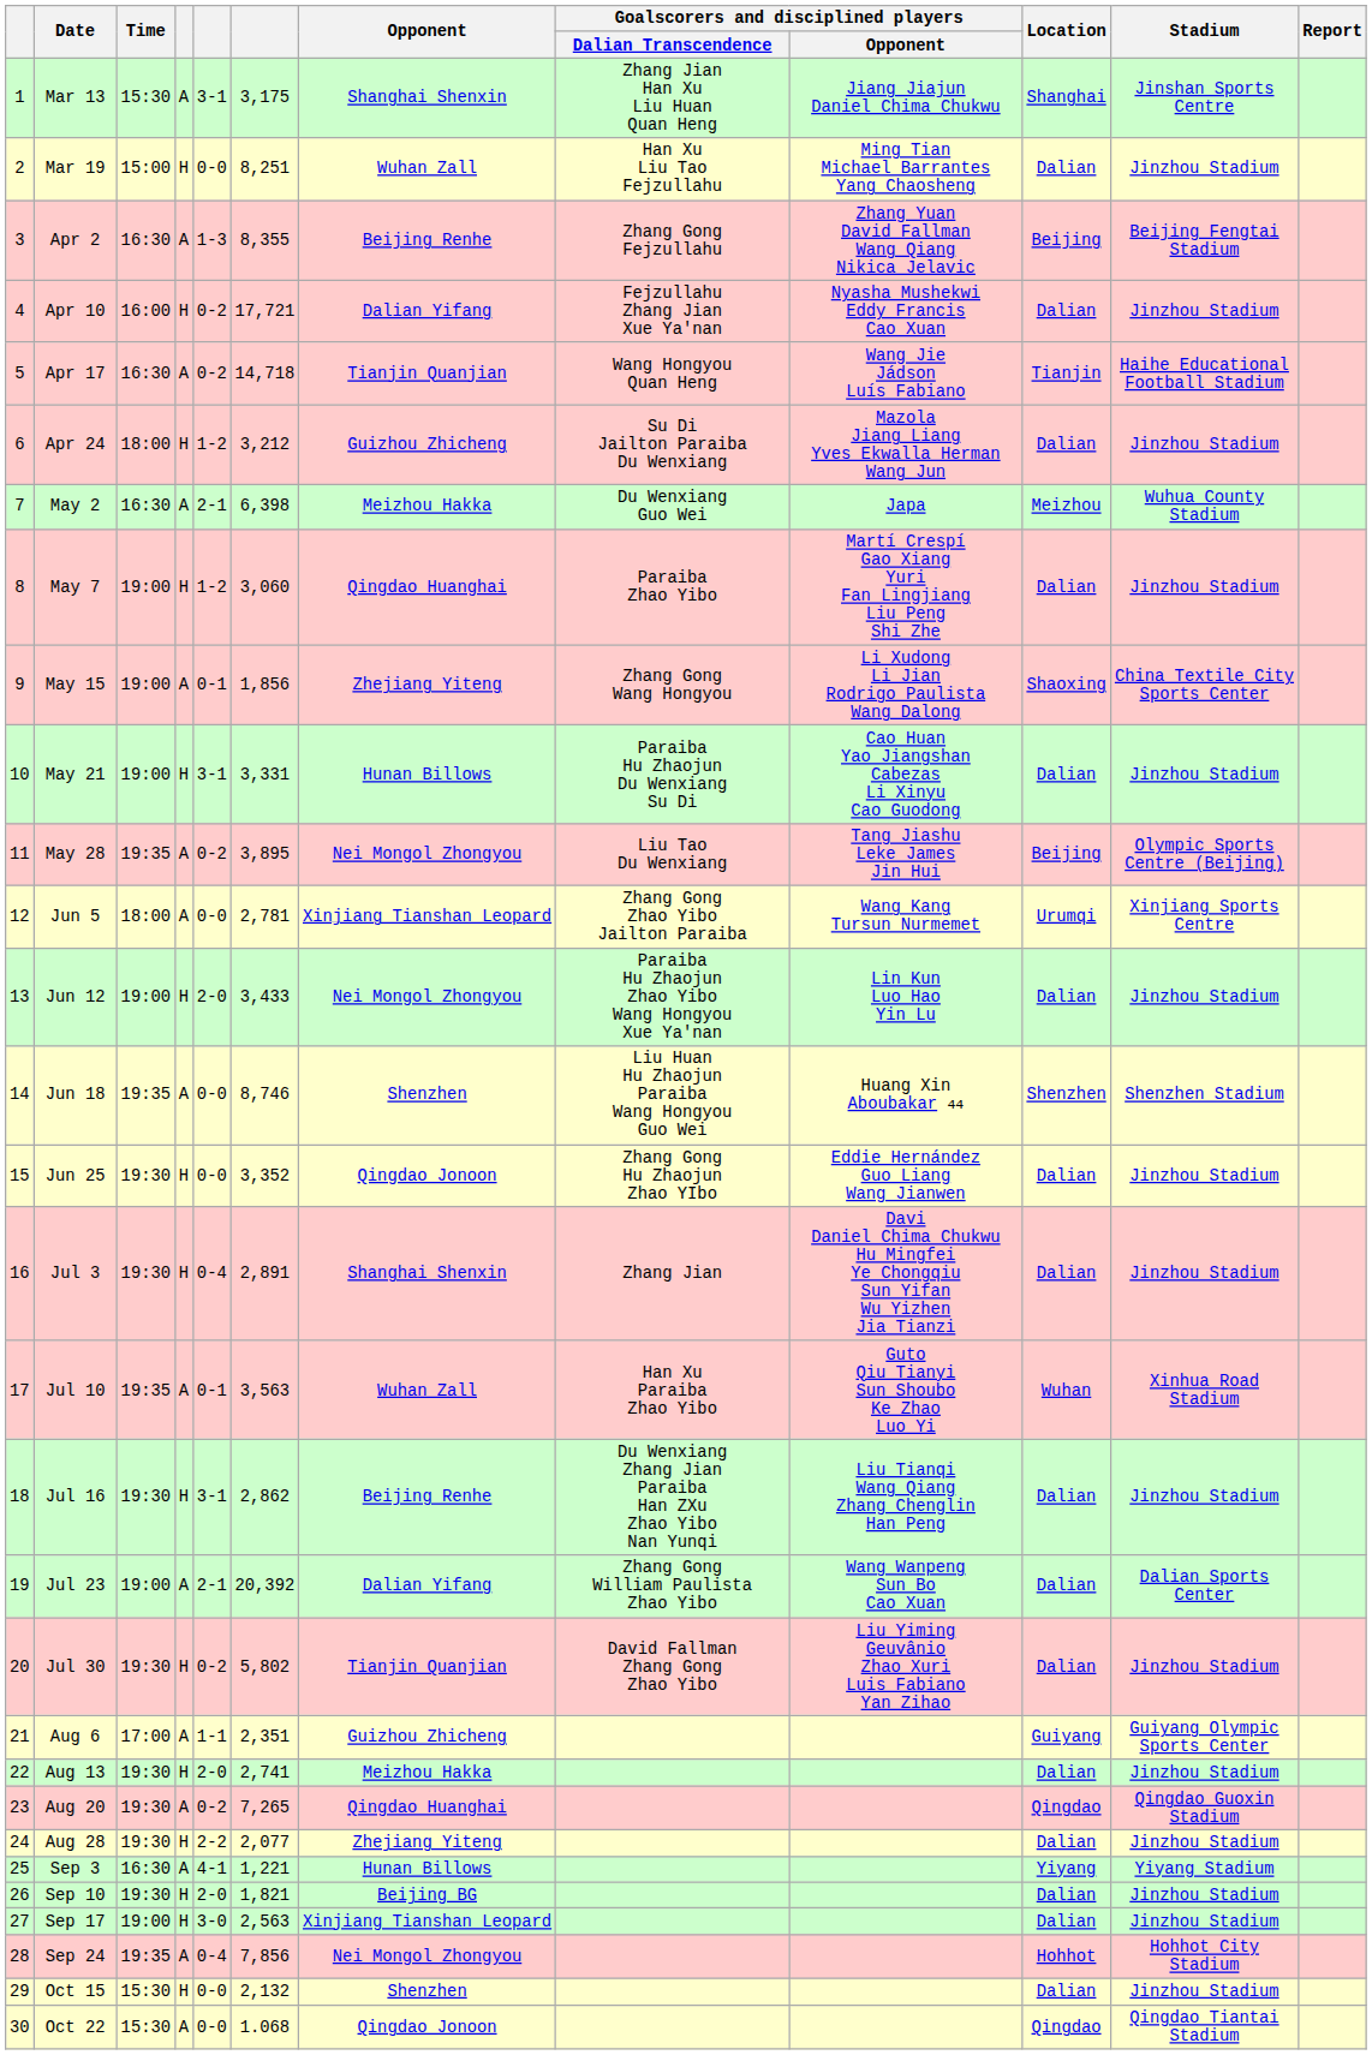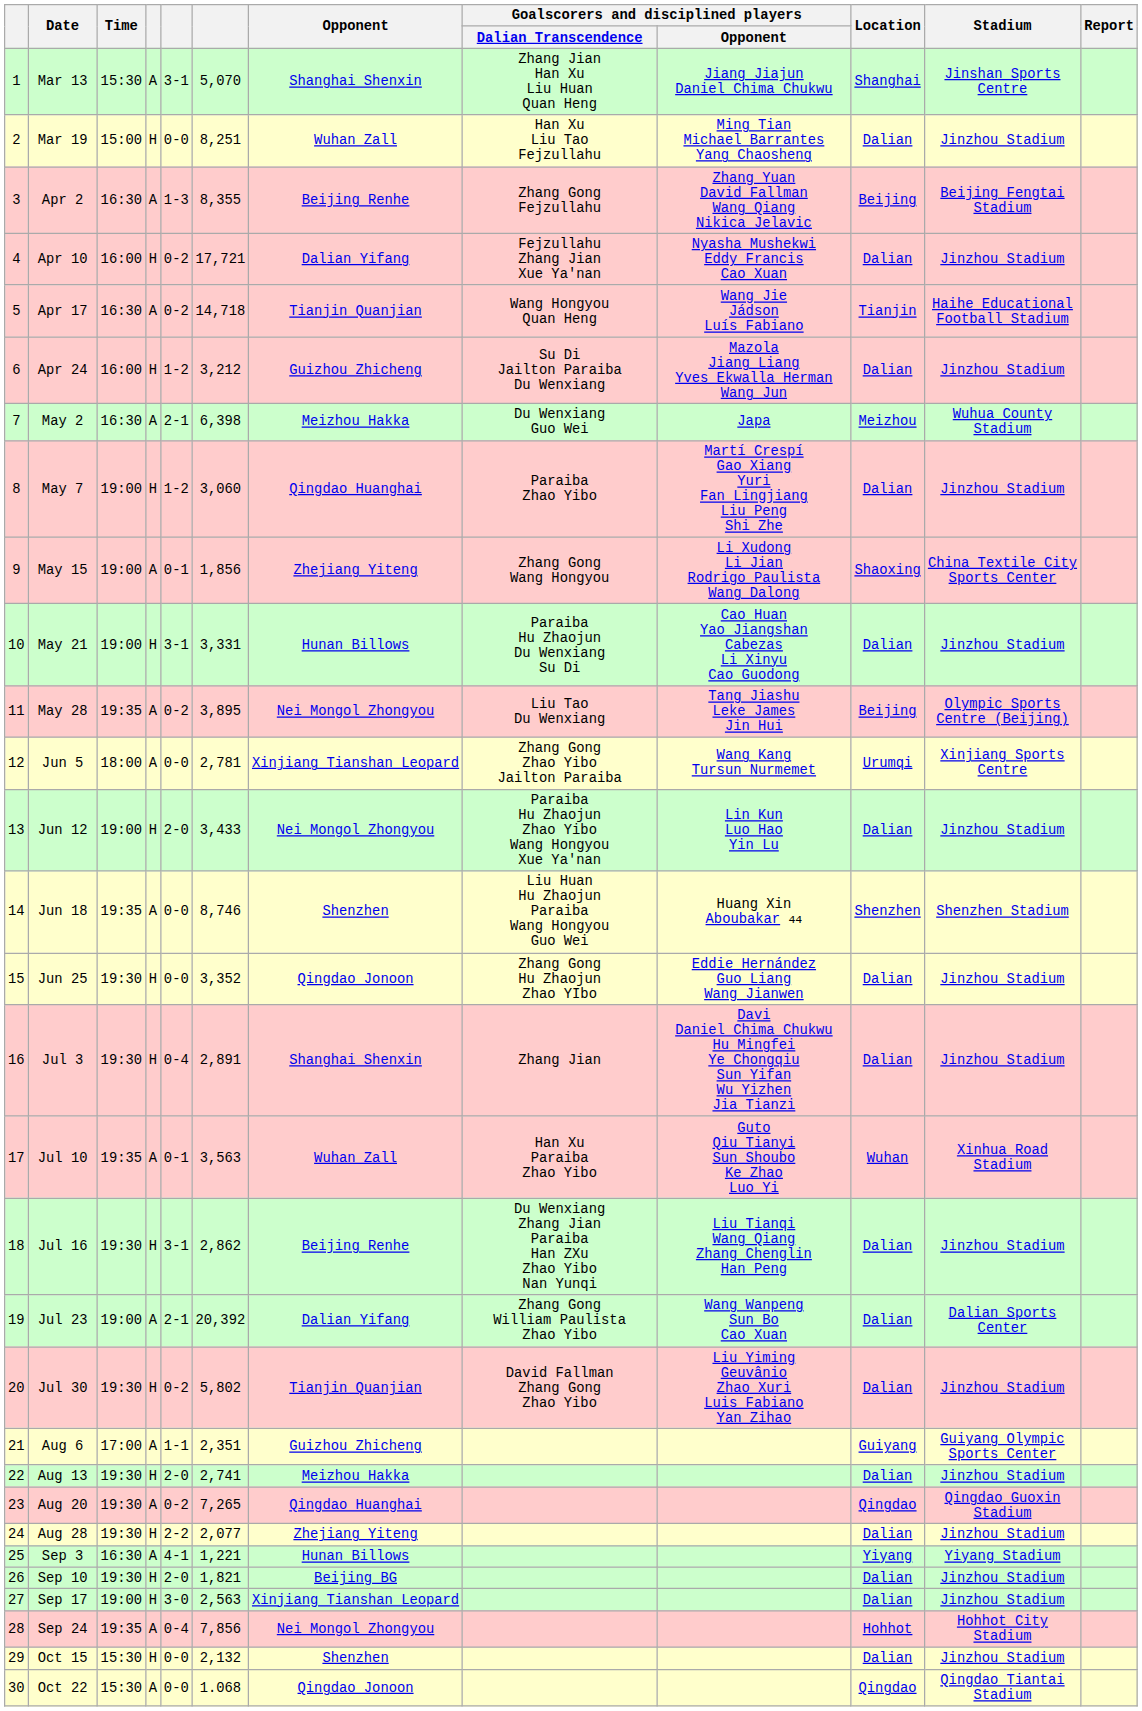Mar 13 | column 6: 3,175 -> 5,070
Apr 24 | Time: 18:00 -> 16:00
